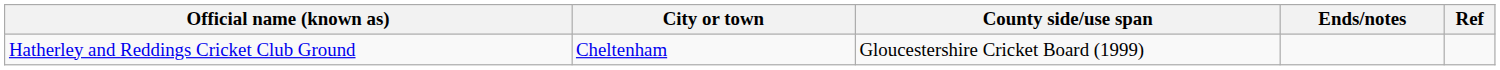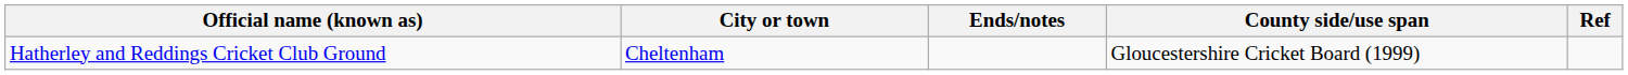columns swapped: County side/use span <-> Ends/notes
